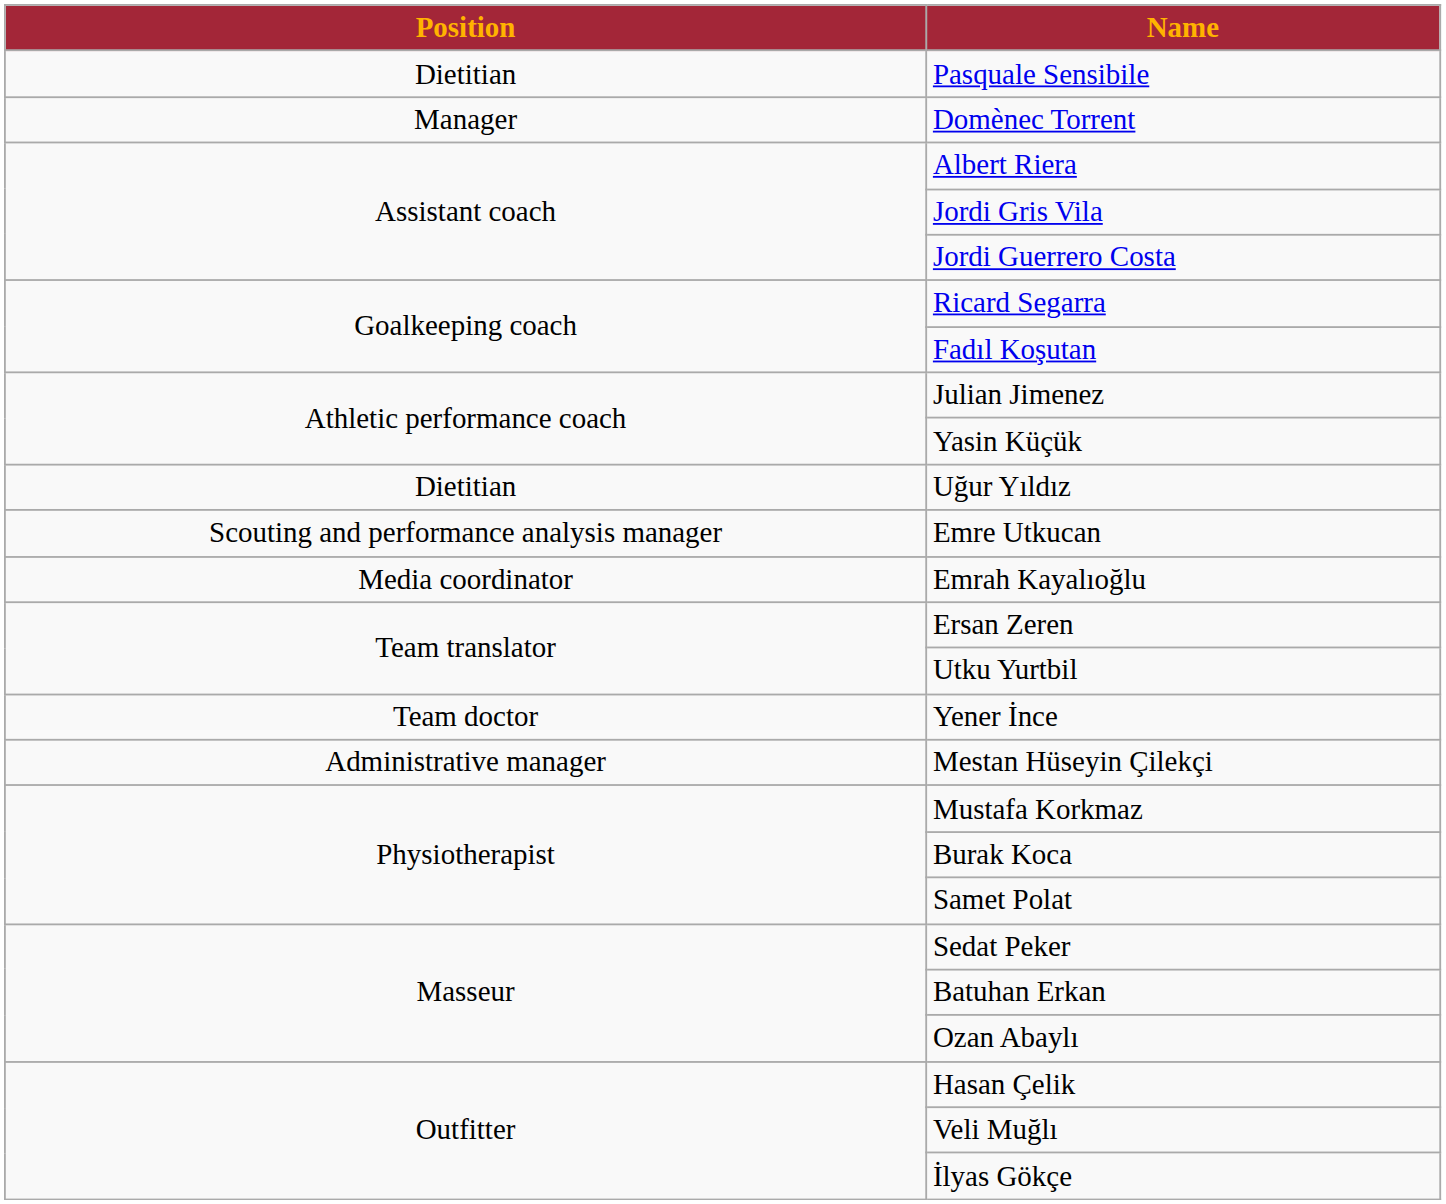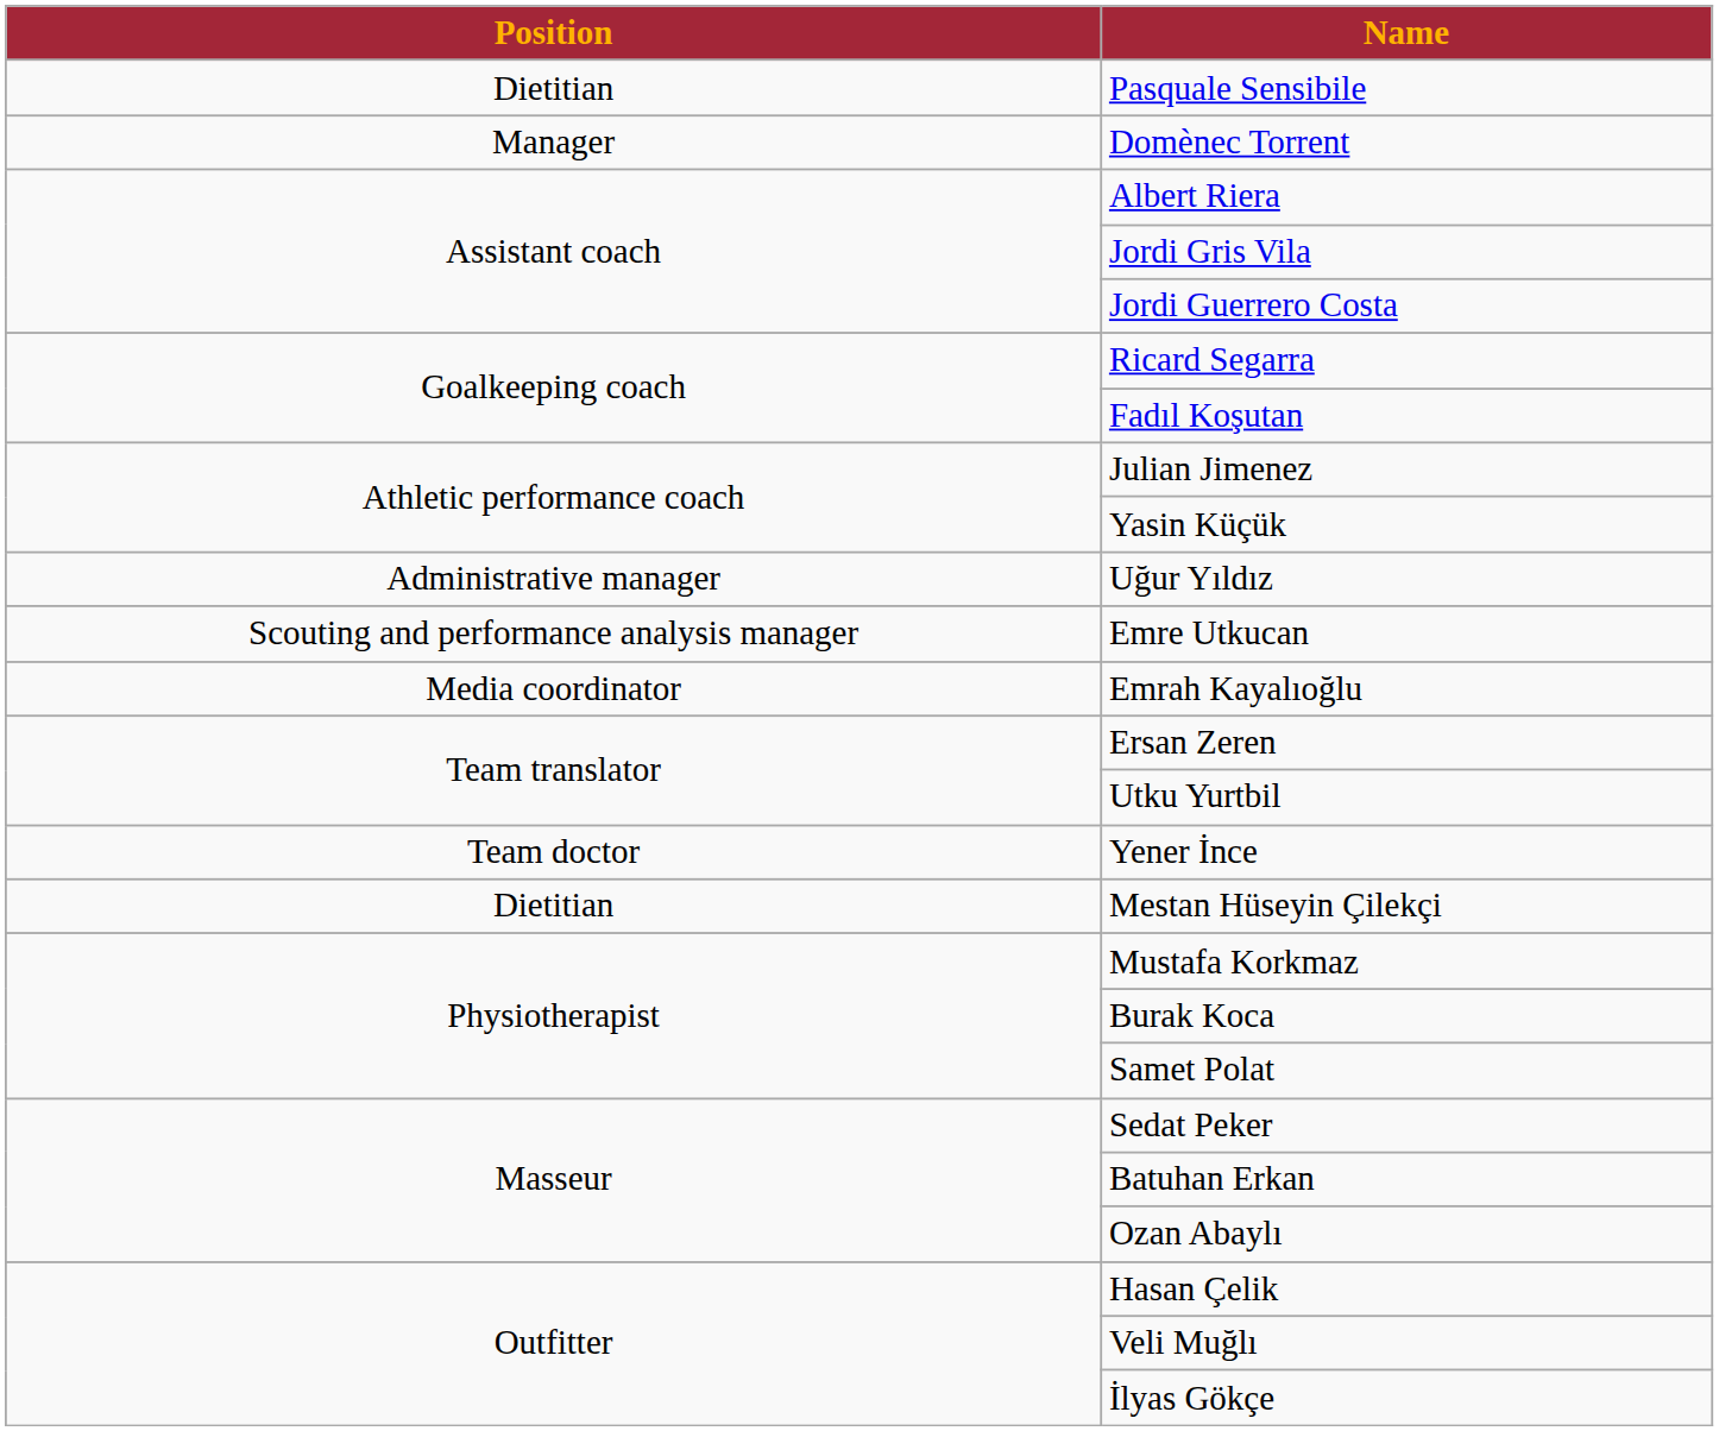Uğur Yıldız | Position: Dietitian -> Administrative manager
Mestan Hüseyin Çilekçi | Position: Administrative manager -> Dietitian
